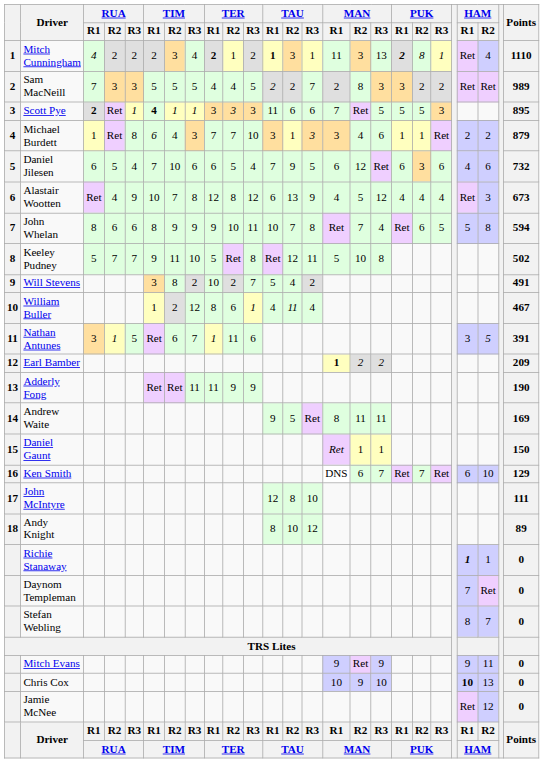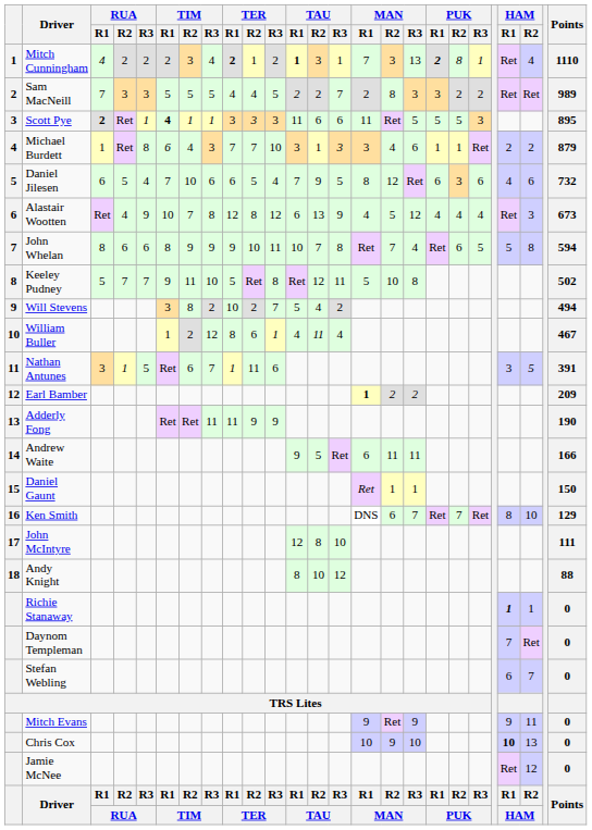Mitch Cunningham | MAN / R1: 11 -> 7
Scott Pye | MAN / R1: 7 -> 11
Daniel Jilesen | MAN / R1: 6 -> 8
Will Stevens | Points: 491 -> 494
Andrew Waite | MAN / R1: 8 -> 6
Andrew Waite | Points: 169 -> 166
Ken Smith | HAM / R1: 6 -> 8
Andy Knight | Points: 89 -> 88
Stefan Webling | HAM / R1: 8 -> 6
